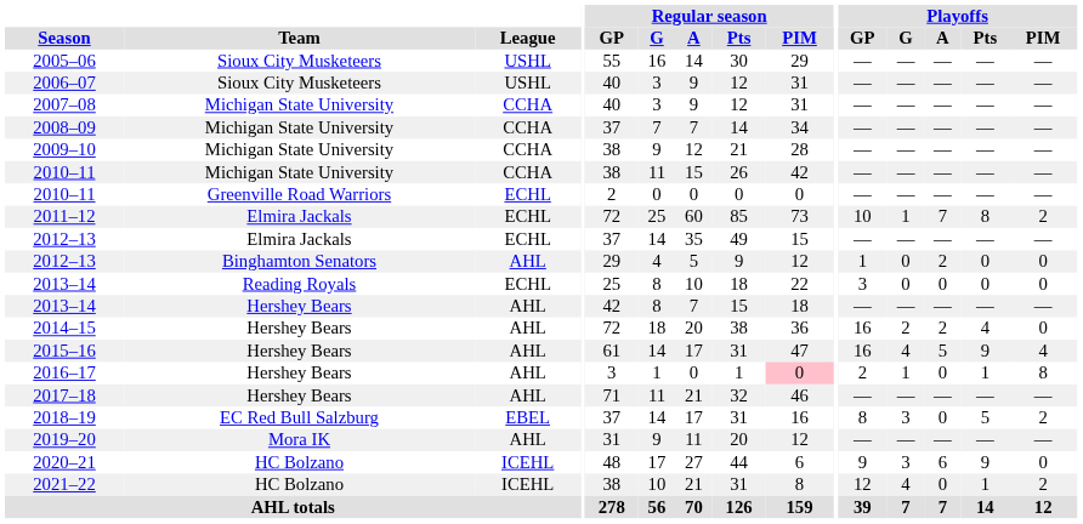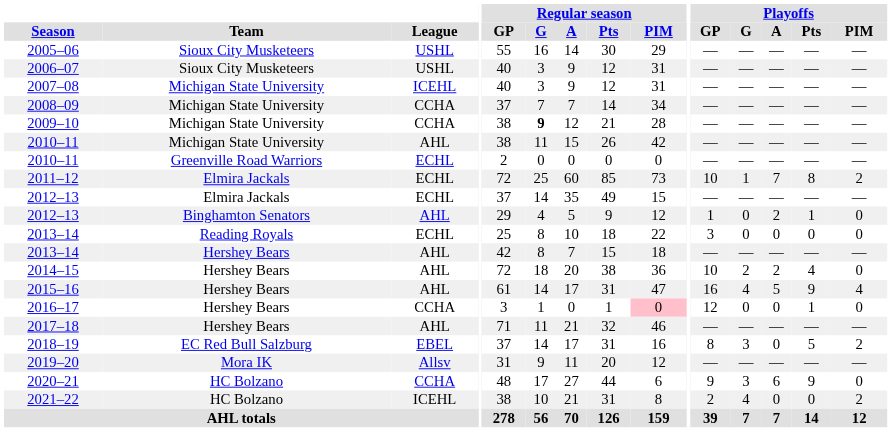2007–08 | League: CCHA -> ICEHL
2009–10 | Regular season / G: normal -> bold
2010–11 / Michigan State University | League: CCHA -> AHL
2012–13 / Binghamton Senators | Playoffs / Pts: 0 -> 1
2014–15 | Playoffs / GP: 16 -> 10
2016–17 | League: AHL -> CCHA
2016–17 | Playoffs / GP: 2 -> 12
2016–17 | Playoffs / G: 1 -> 0
2016–17 | Playoffs / PIM: 8 -> 0
2019–20 | League: AHL -> Allsv
2020–21 | League: ICEHL -> CCHA
2021–22 | Playoffs / GP: 12 -> 2
2021–22 | Playoffs / Pts: 1 -> 0
